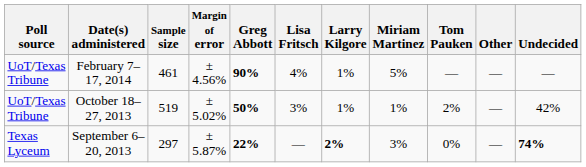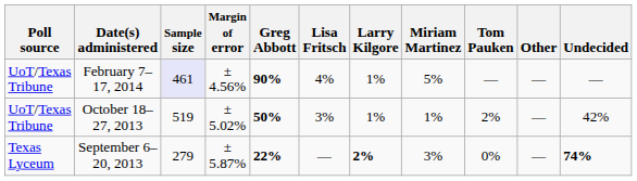February 7–17, 2014 | Sample size: no background -> lavender background
September 6–20, 2013 | Sample size: 297 -> 279
